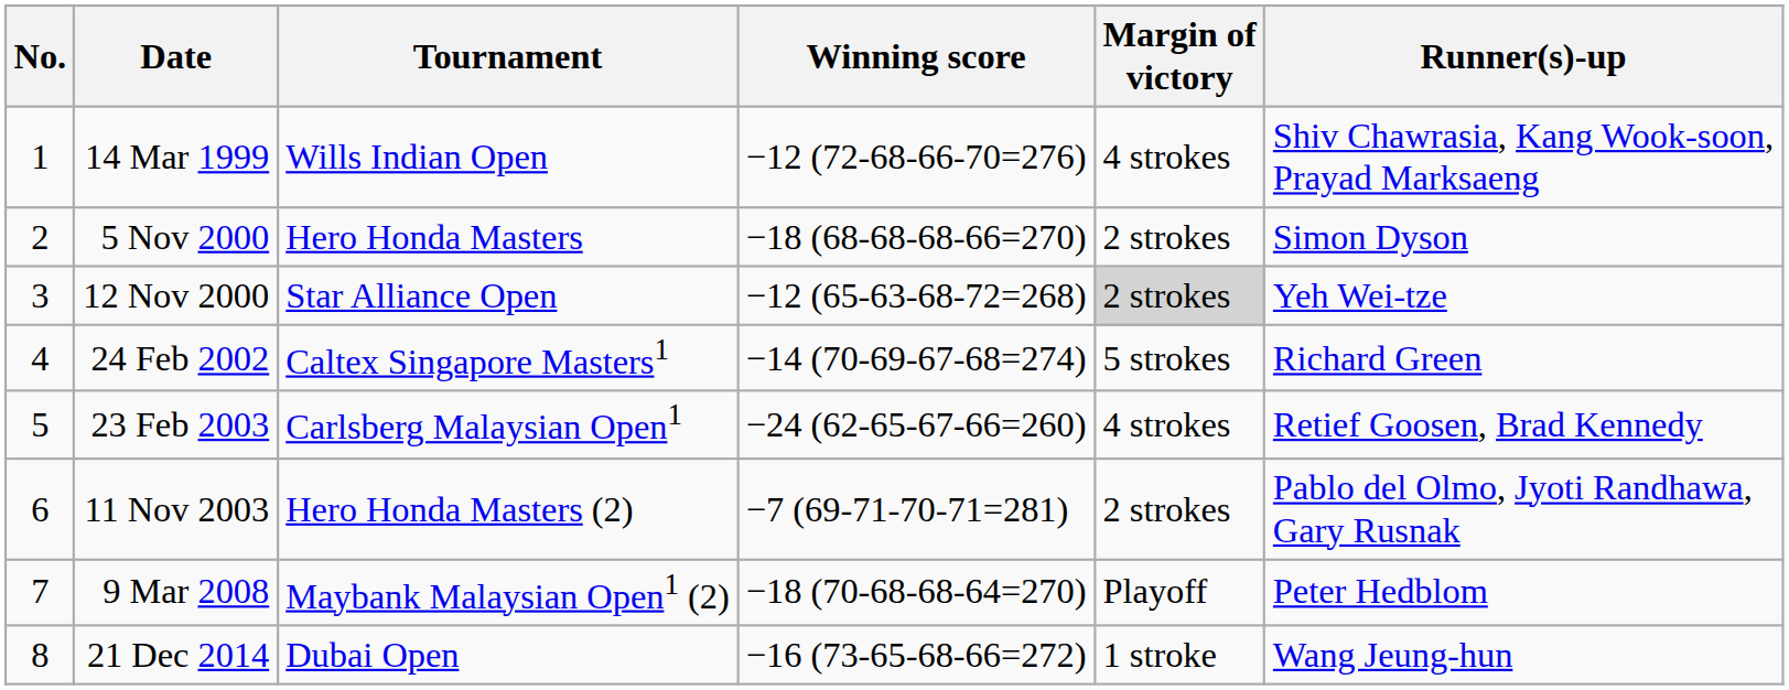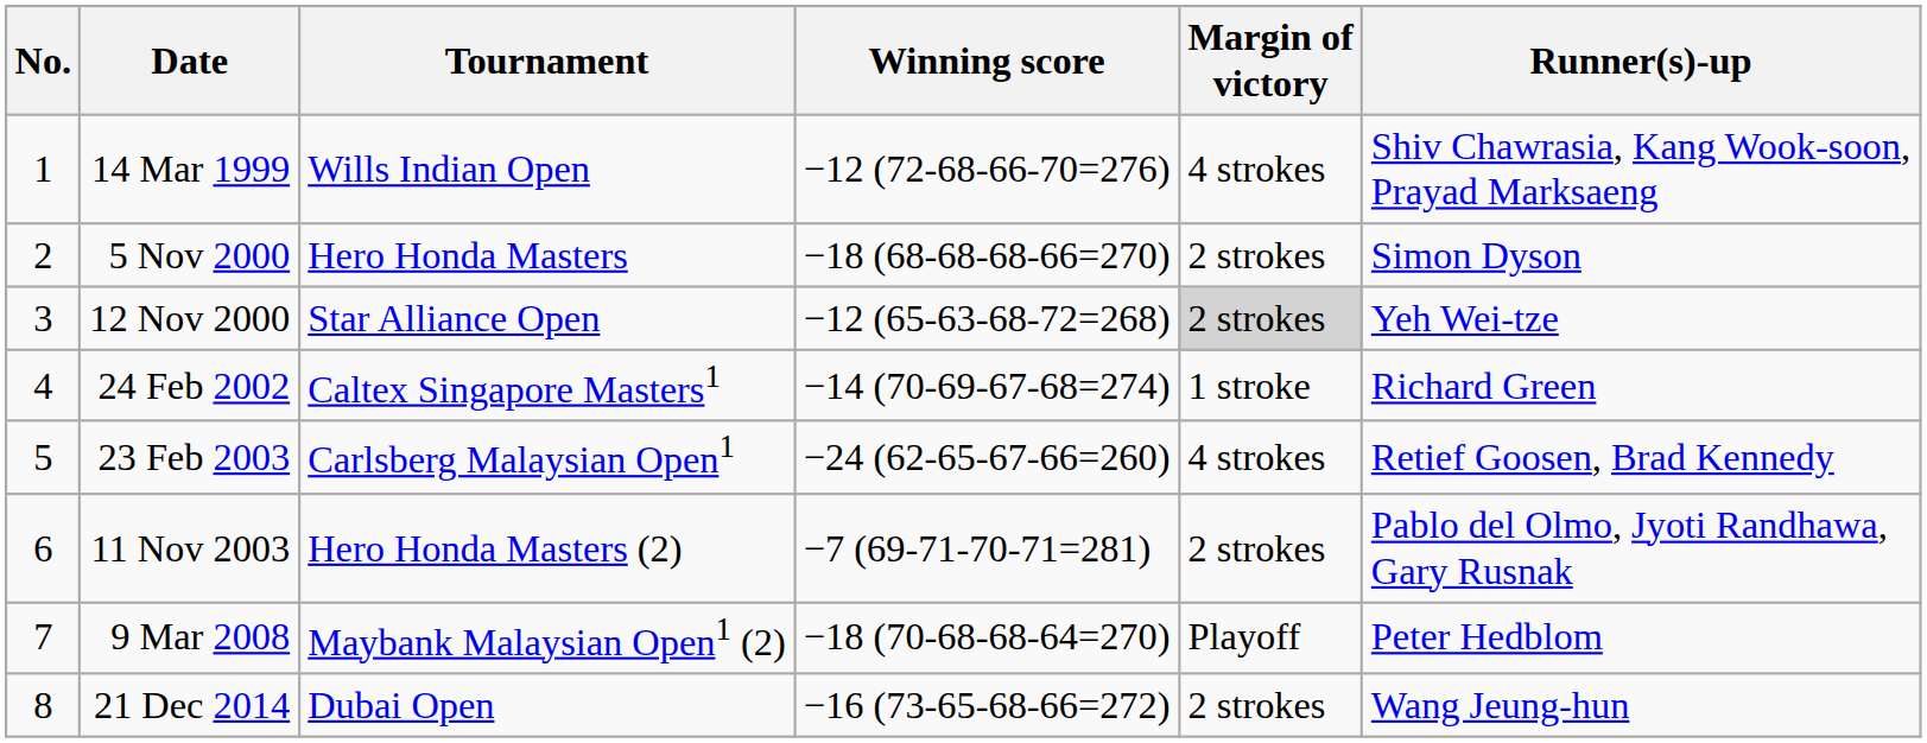24 Feb 2002 | Margin of victory: 5 strokes -> 1 stroke
21 Dec 2014 | Margin of victory: 1 stroke -> 2 strokes
